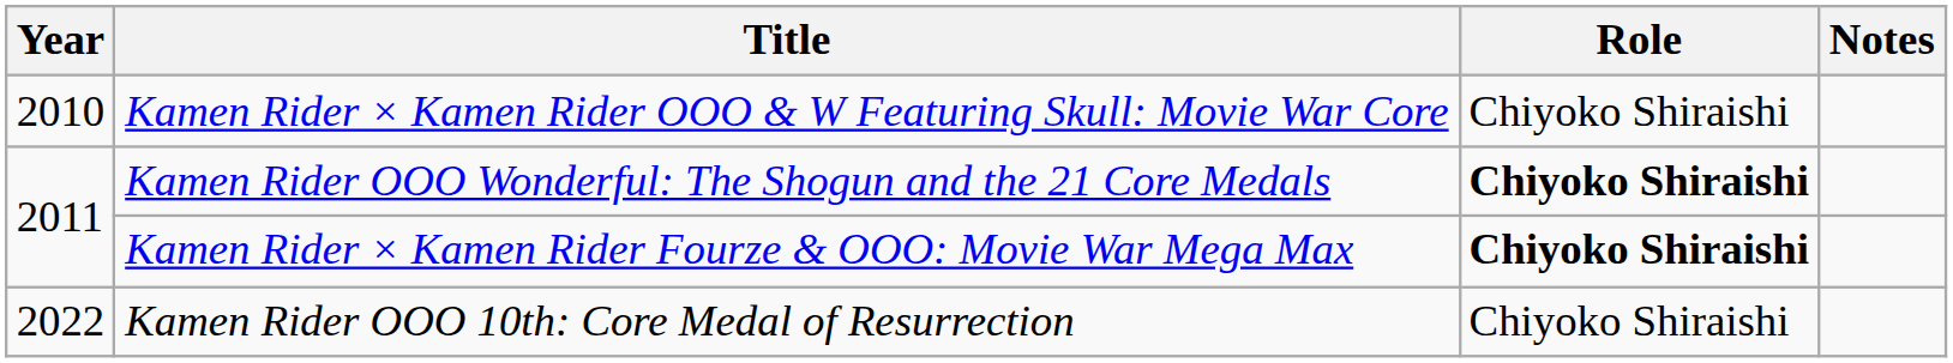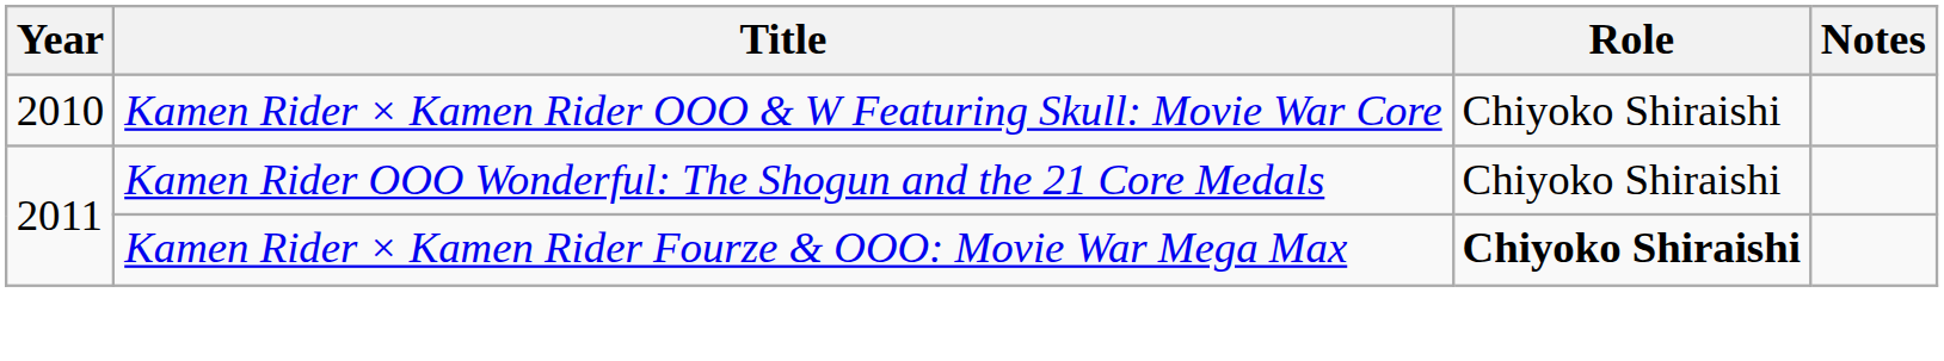Kamen Rider OOO Wonderful: The Shogun and the 21 Core Medals | Role: bold -> normal
- row: 2022 | Kamen Rider OOO 10th: Core Medal of Resurrection | Chiyoko Shiraishi
